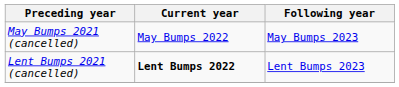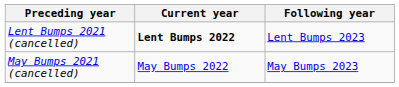rows swapped: Lent Bumps 2021 (cancelled) <-> May Bumps 2021 (cancelled)
